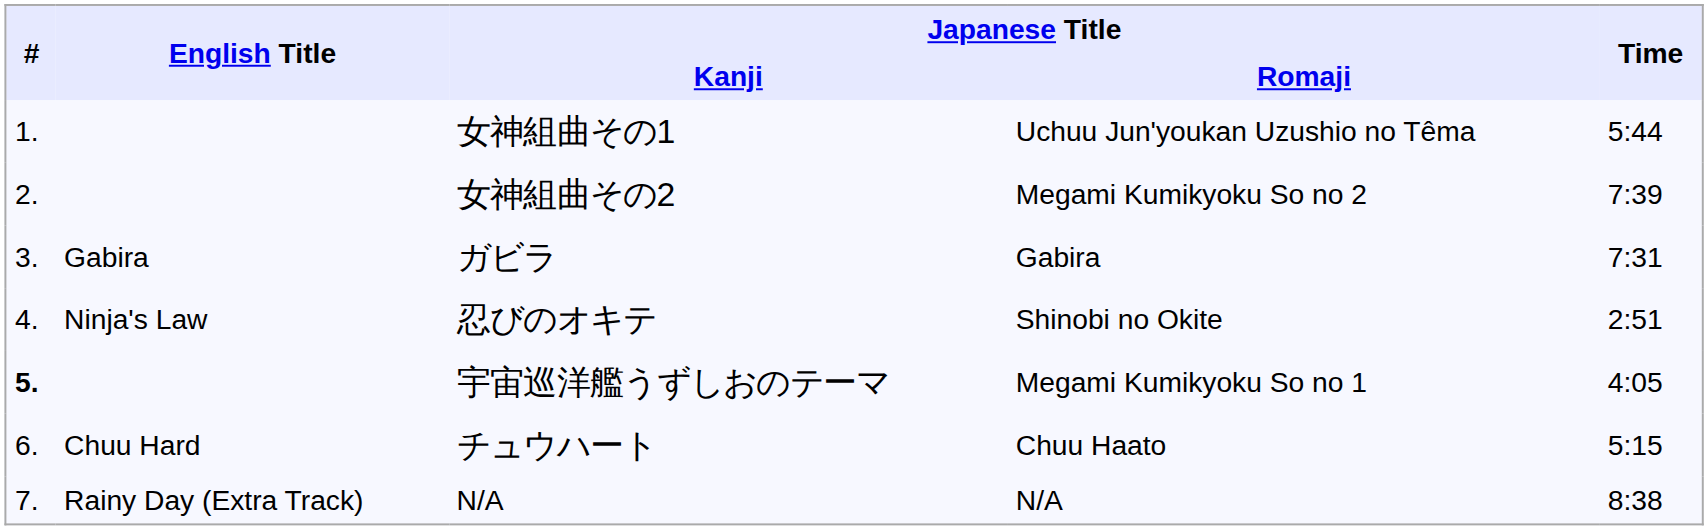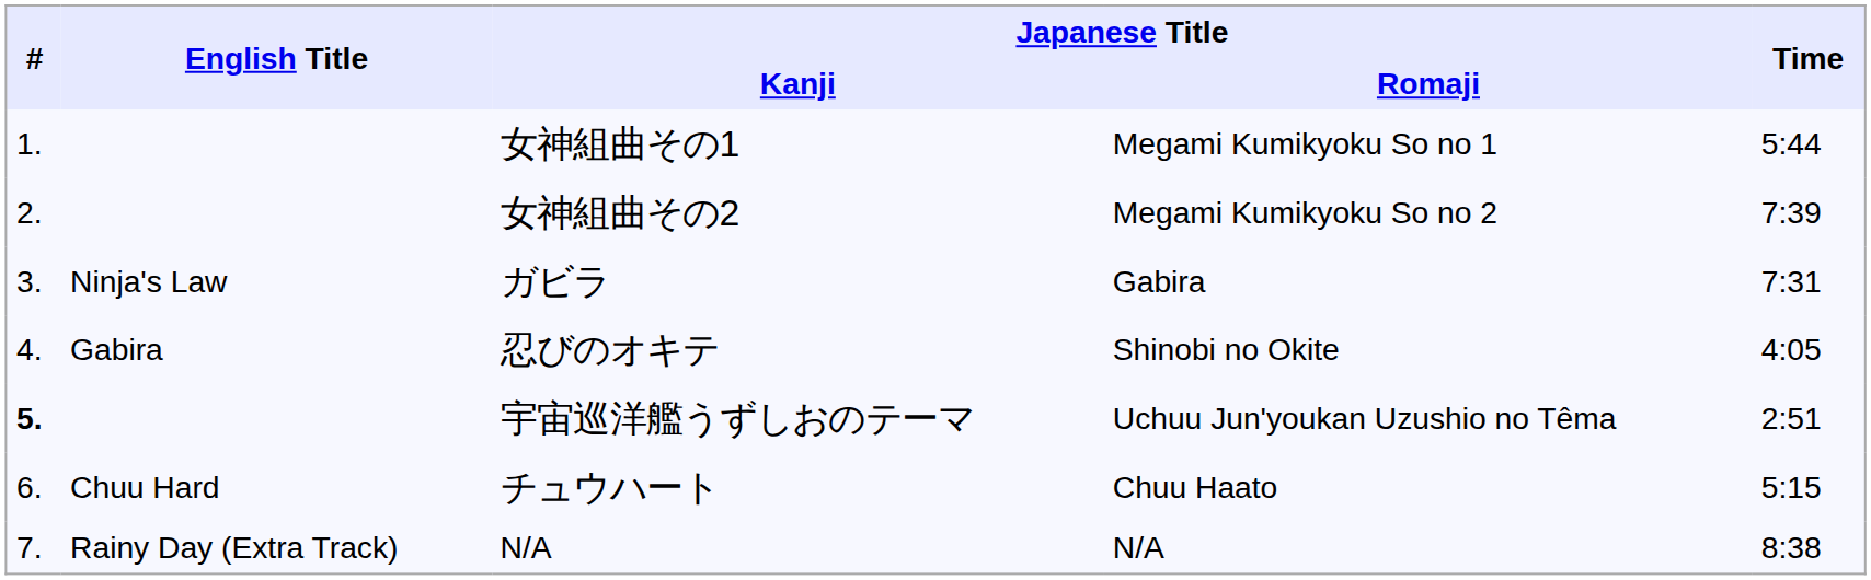女神組曲その1 | Japanese Title / Romaji: Uchuu Jun'youkan Uzushio no Têma -> Megami Kumikyoku So no 1
ガビラ | English Title: Gabira -> Ninja's Law
忍びのオキテ | English Title: Ninja's Law -> Gabira
忍びのオキテ | Time: 2:51 -> 4:05
宇宙巡洋艦うずしおのテーマ | Japanese Title / Romaji: Megami Kumikyoku So no 1 -> Uchuu Jun'youkan Uzushio no Têma
宇宙巡洋艦うずしおのテーマ | Time: 4:05 -> 2:51
